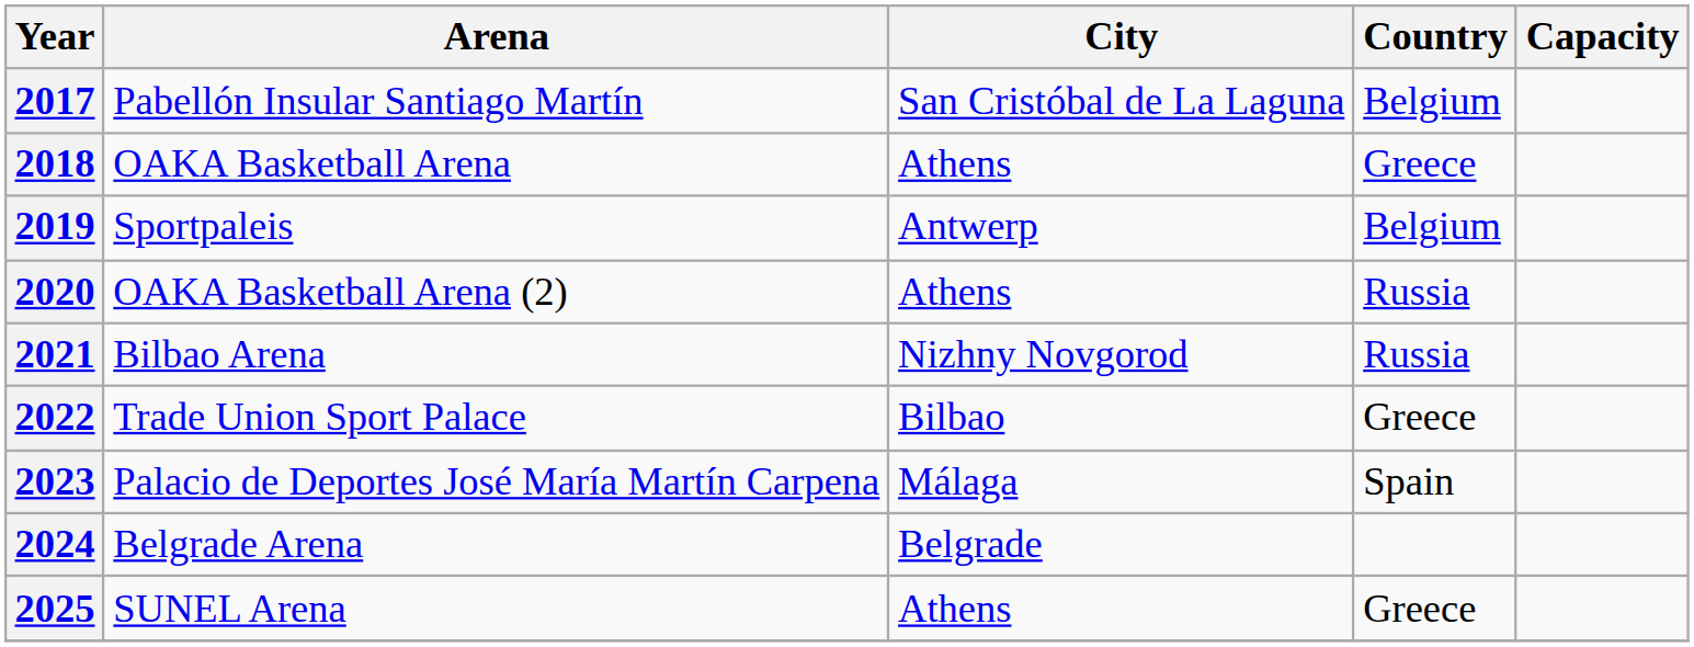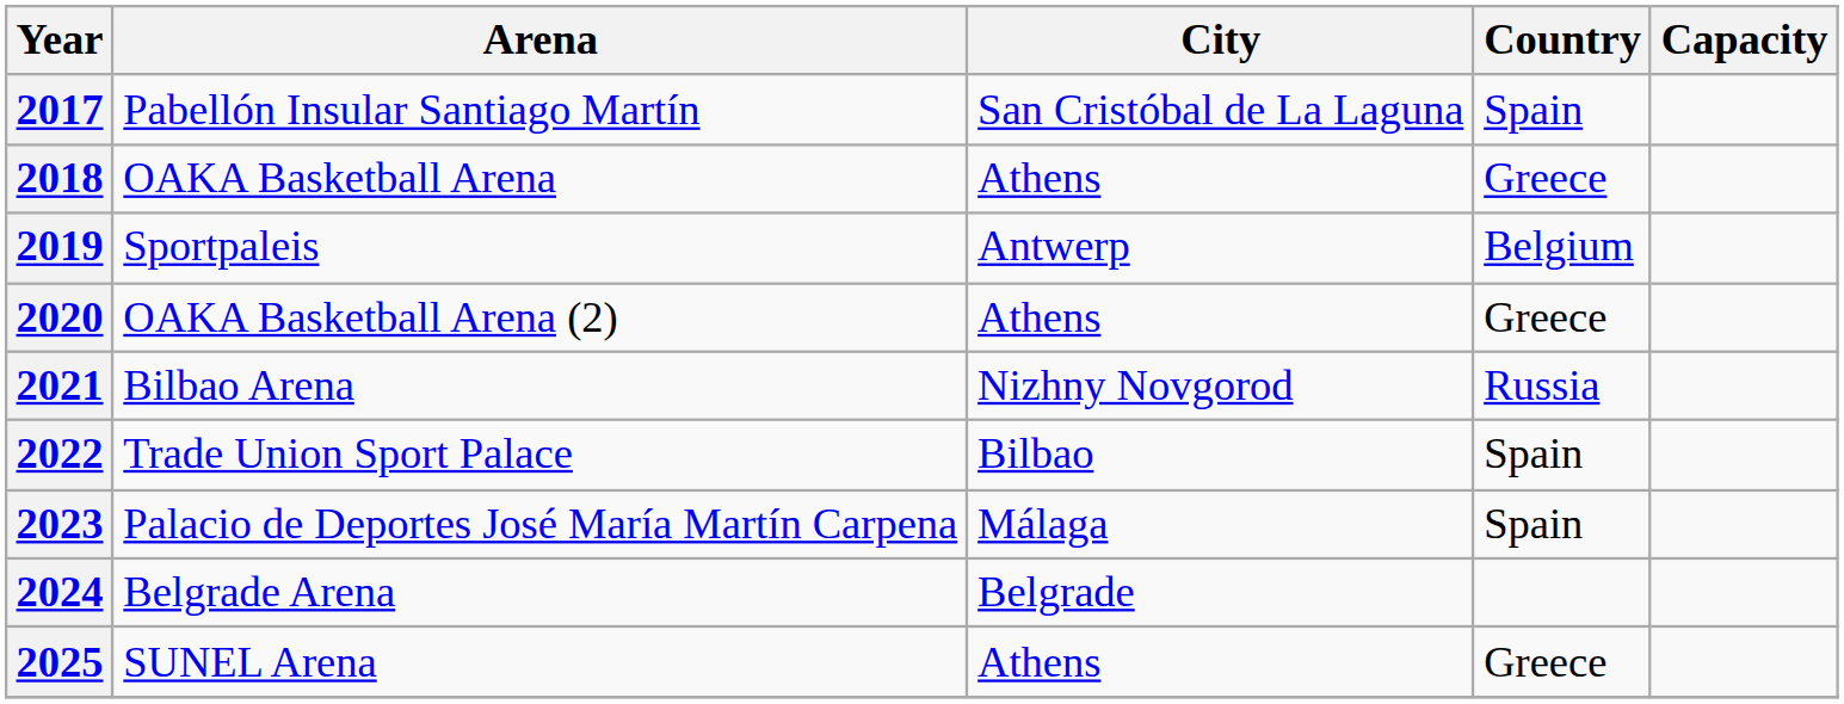2017 | Country: Belgium -> Spain
2020 | Country: Russia -> Greece
2022 | Country: Greece -> Spain
